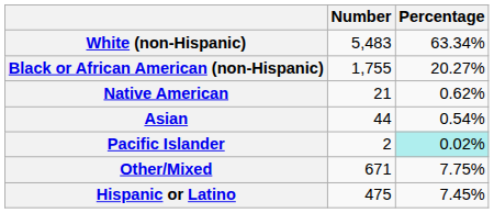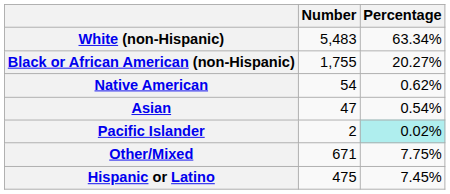Native American | Number: 21 -> 54
Asian | Number: 44 -> 47
